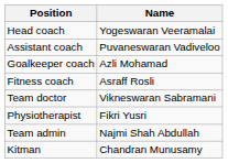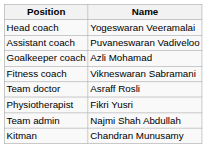Fitness coach | Name: Asraff Rosli -> Vikneswaran Sabramani
Team doctor | Name: Vikneswaran Sabramani -> Asraff Rosli
